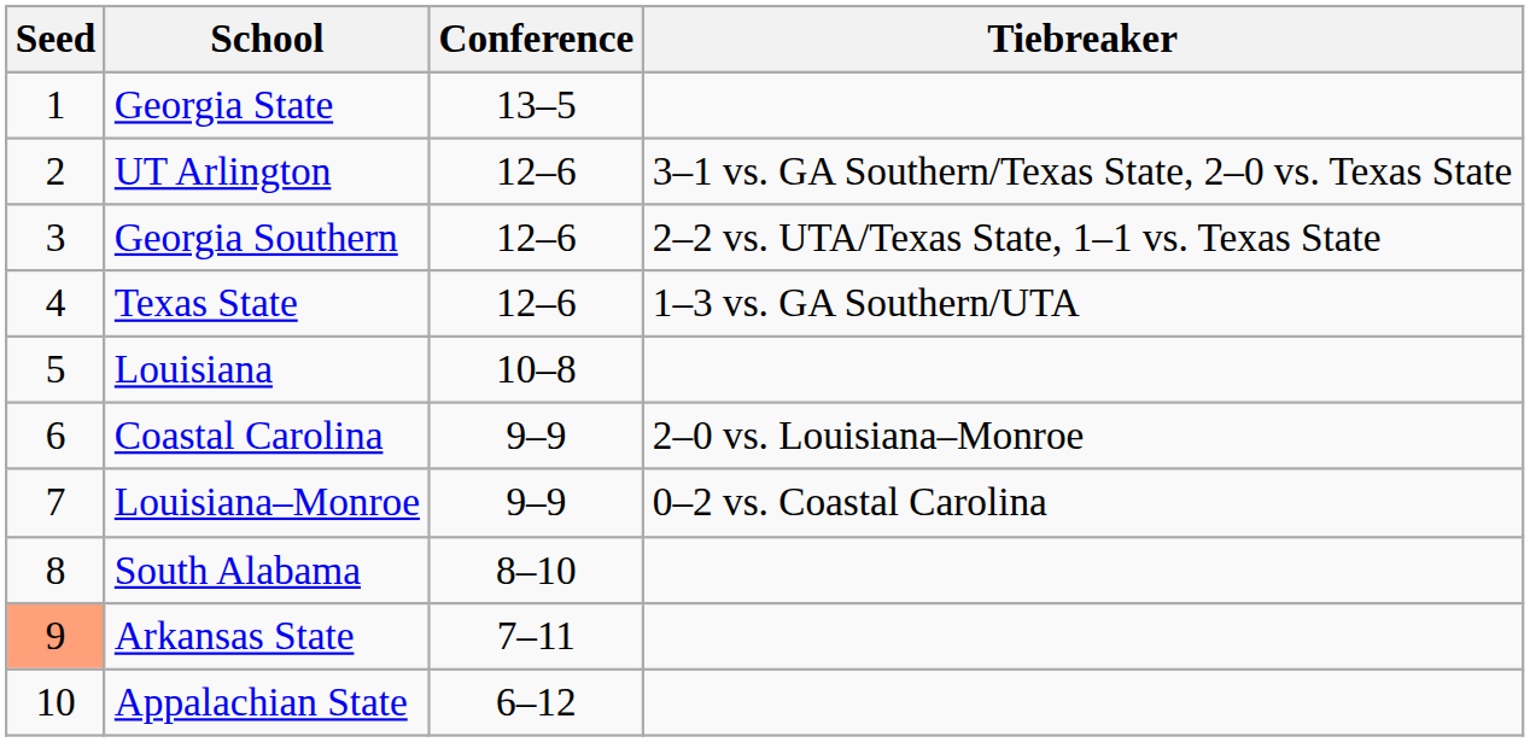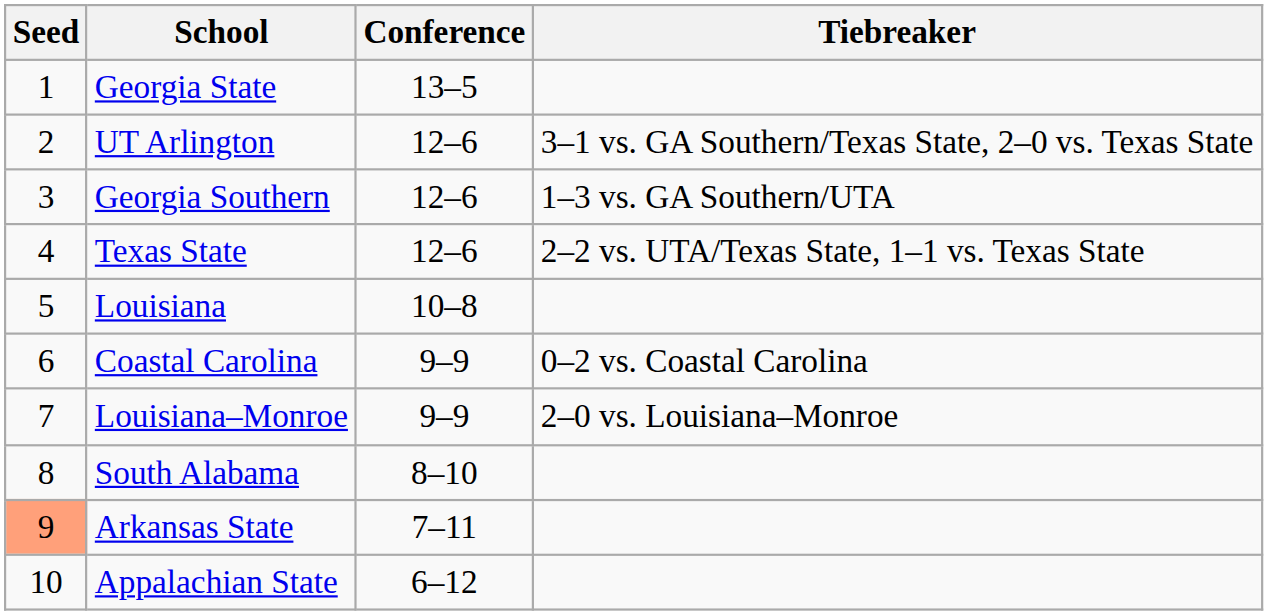Georgia Southern | Tiebreaker: 2–2 vs. UTA/Texas State, 1–1 vs. Texas State -> 1–3 vs. GA Southern/UTA
Texas State | Tiebreaker: 1–3 vs. GA Southern/UTA -> 2–2 vs. UTA/Texas State, 1–1 vs. Texas State
Coastal Carolina | Tiebreaker: 2–0 vs. Louisiana–Monroe -> 0–2 vs. Coastal Carolina
Louisiana–Monroe | Tiebreaker: 0–2 vs. Coastal Carolina -> 2–0 vs. Louisiana–Monroe
